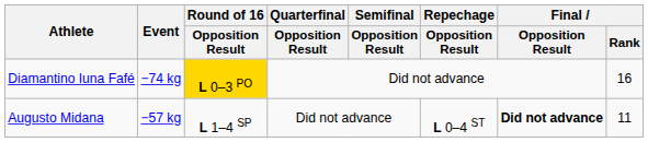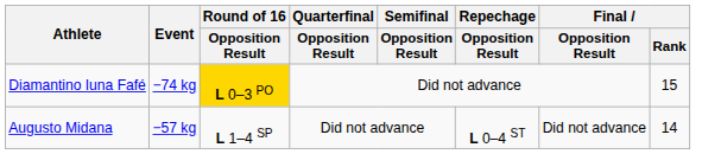Diamantino Iuna Fafé | Final / Rank: 16 -> 15
Augusto Midana | Final / Opposition Result: bold -> normal
Augusto Midana | Final / Rank: 11 -> 14
